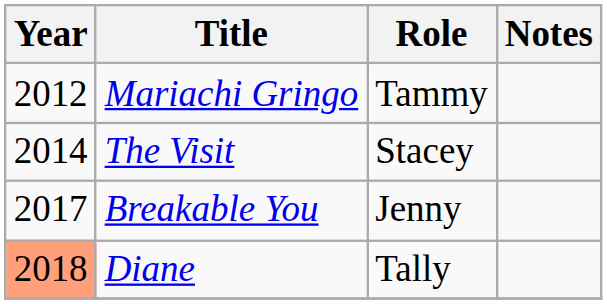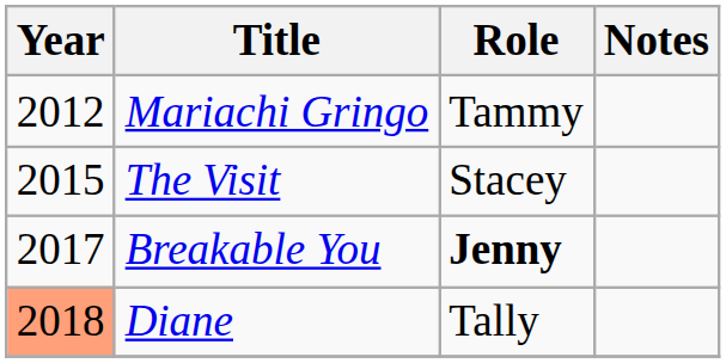The Visit | Year: 2014 -> 2015
Breakable You | Role: normal -> bold
